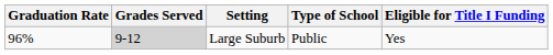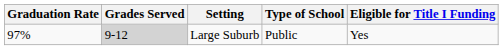Large Suburb | Graduation Rate: 96% -> 97%
